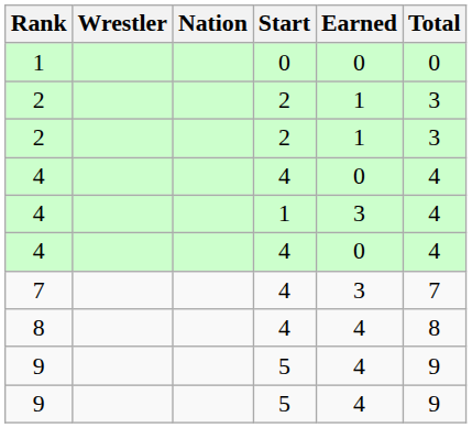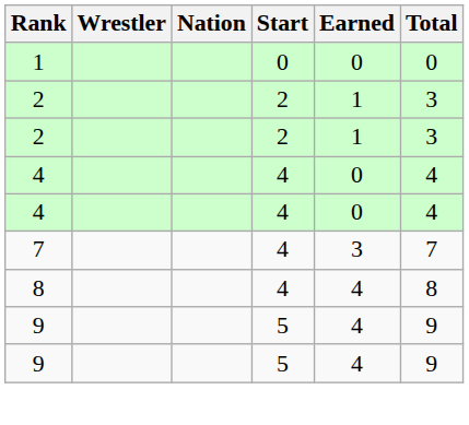- row: 4 | 1 | 3 | 4
